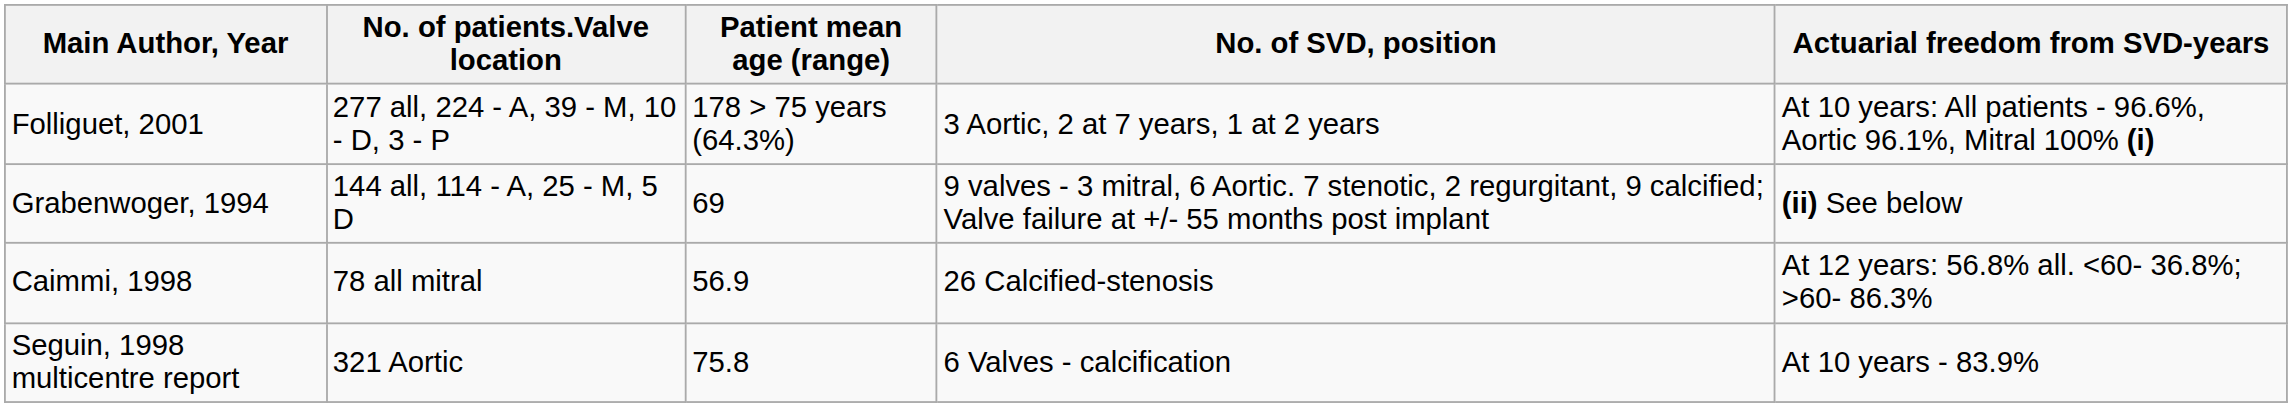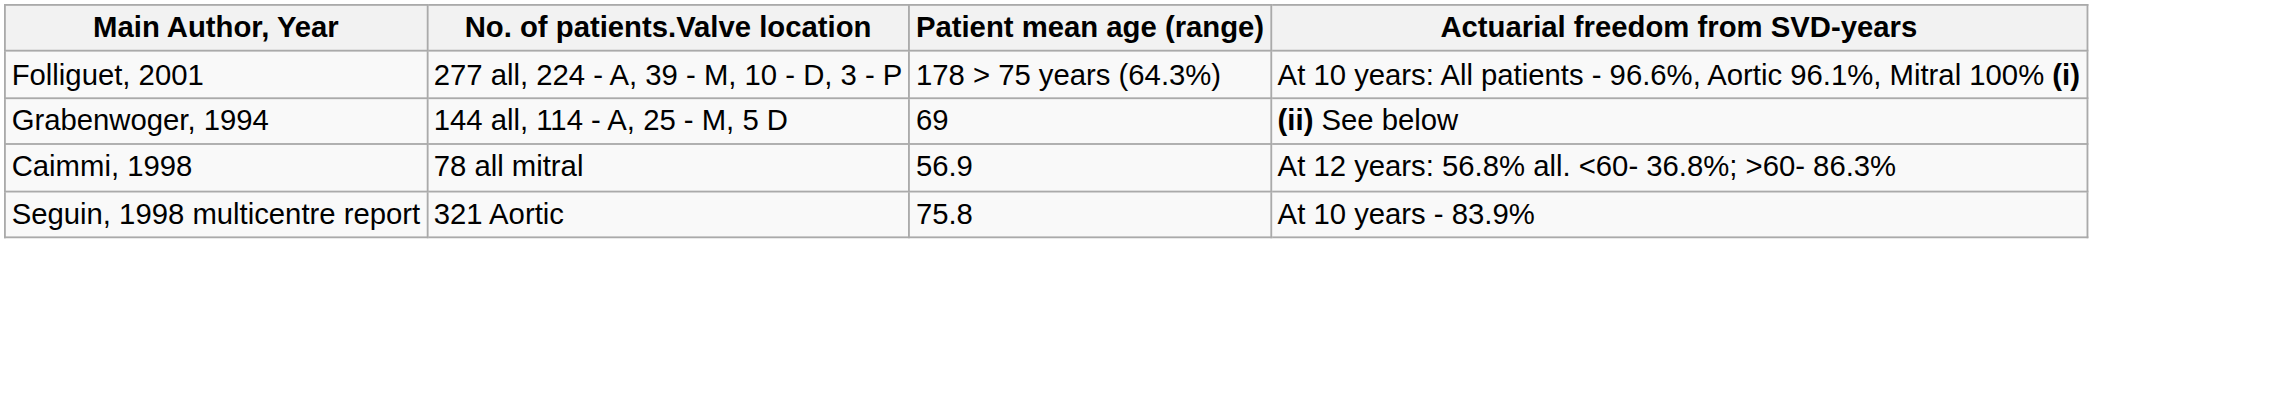- column: No. of SVD, position | 3 Aortic, 2 at 7 years, 1 at 2 years | 9 valves - 3 mitral, 6 Aortic. 7 stenotic, 2 regurgitant, 9 calcified; Valve failure at +/- 55 months post implant | 26 Calcified-stenosis | 6 Valves - calcification
